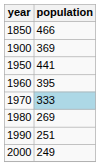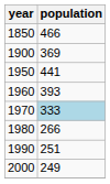1960 | population: 395 -> 393
1980 | population: 269 -> 266
